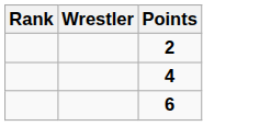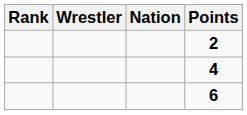+ column: Nation
